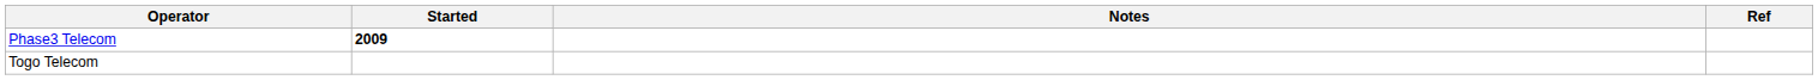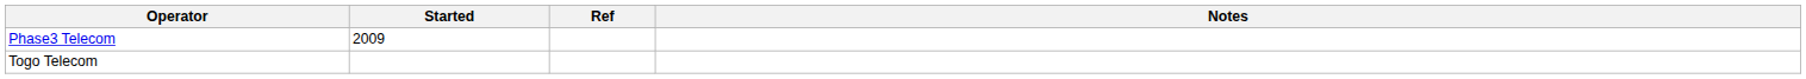columns swapped: Notes <-> Ref
Phase3 Telecom | Started: bold -> normal
